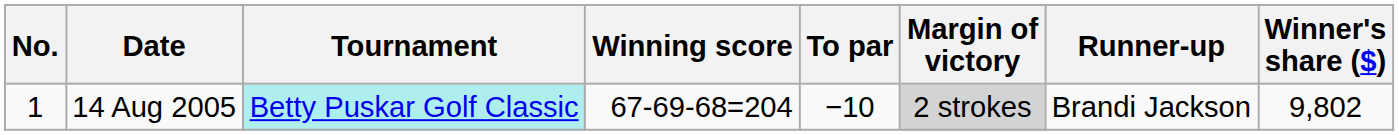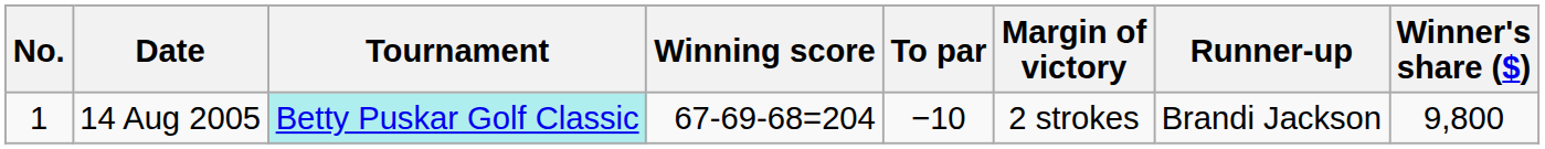14 Aug 2005 | Margin of victory: lightgrey background -> no background
14 Aug 2005 | Winner's share ($): 9,802 -> 9,800
